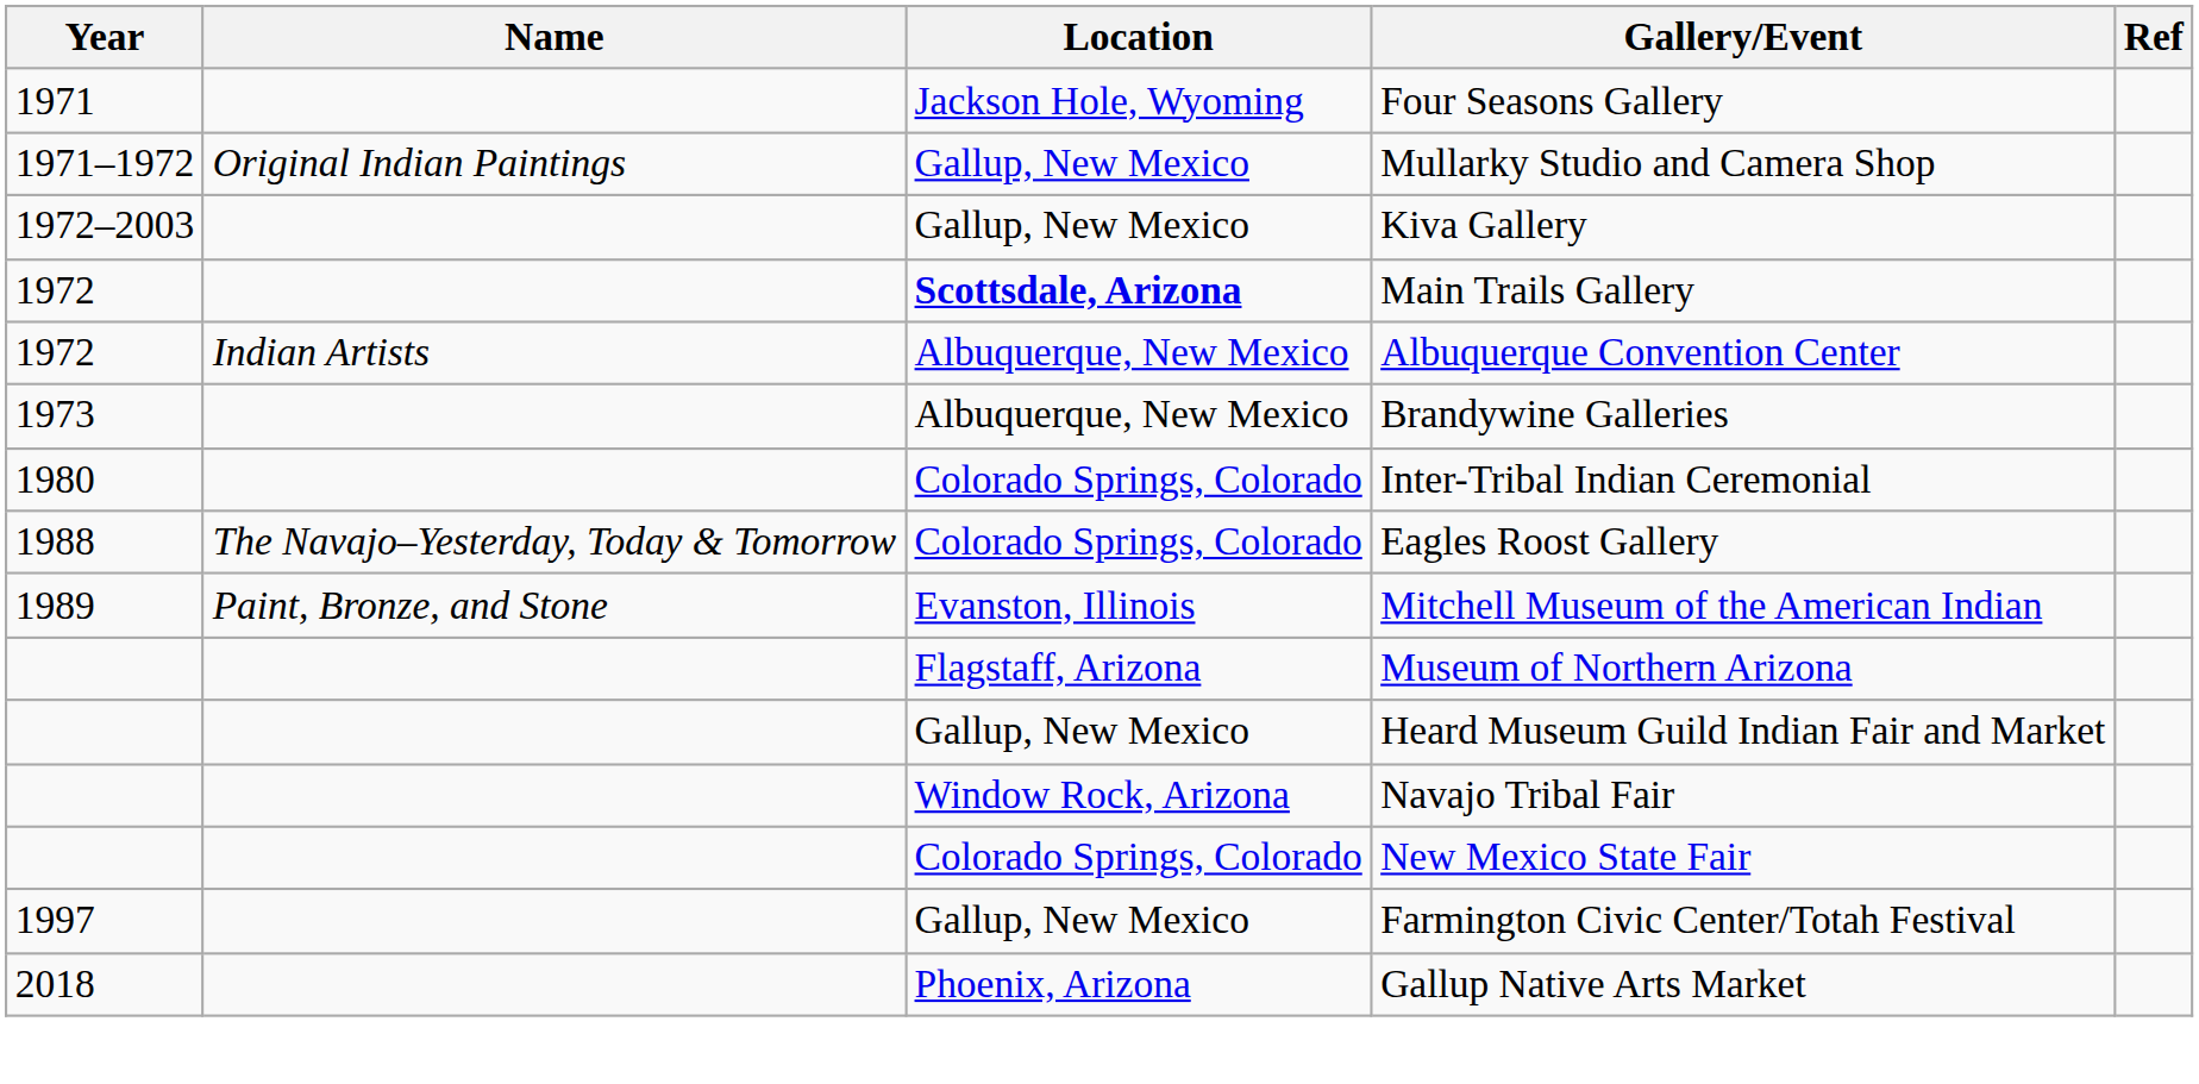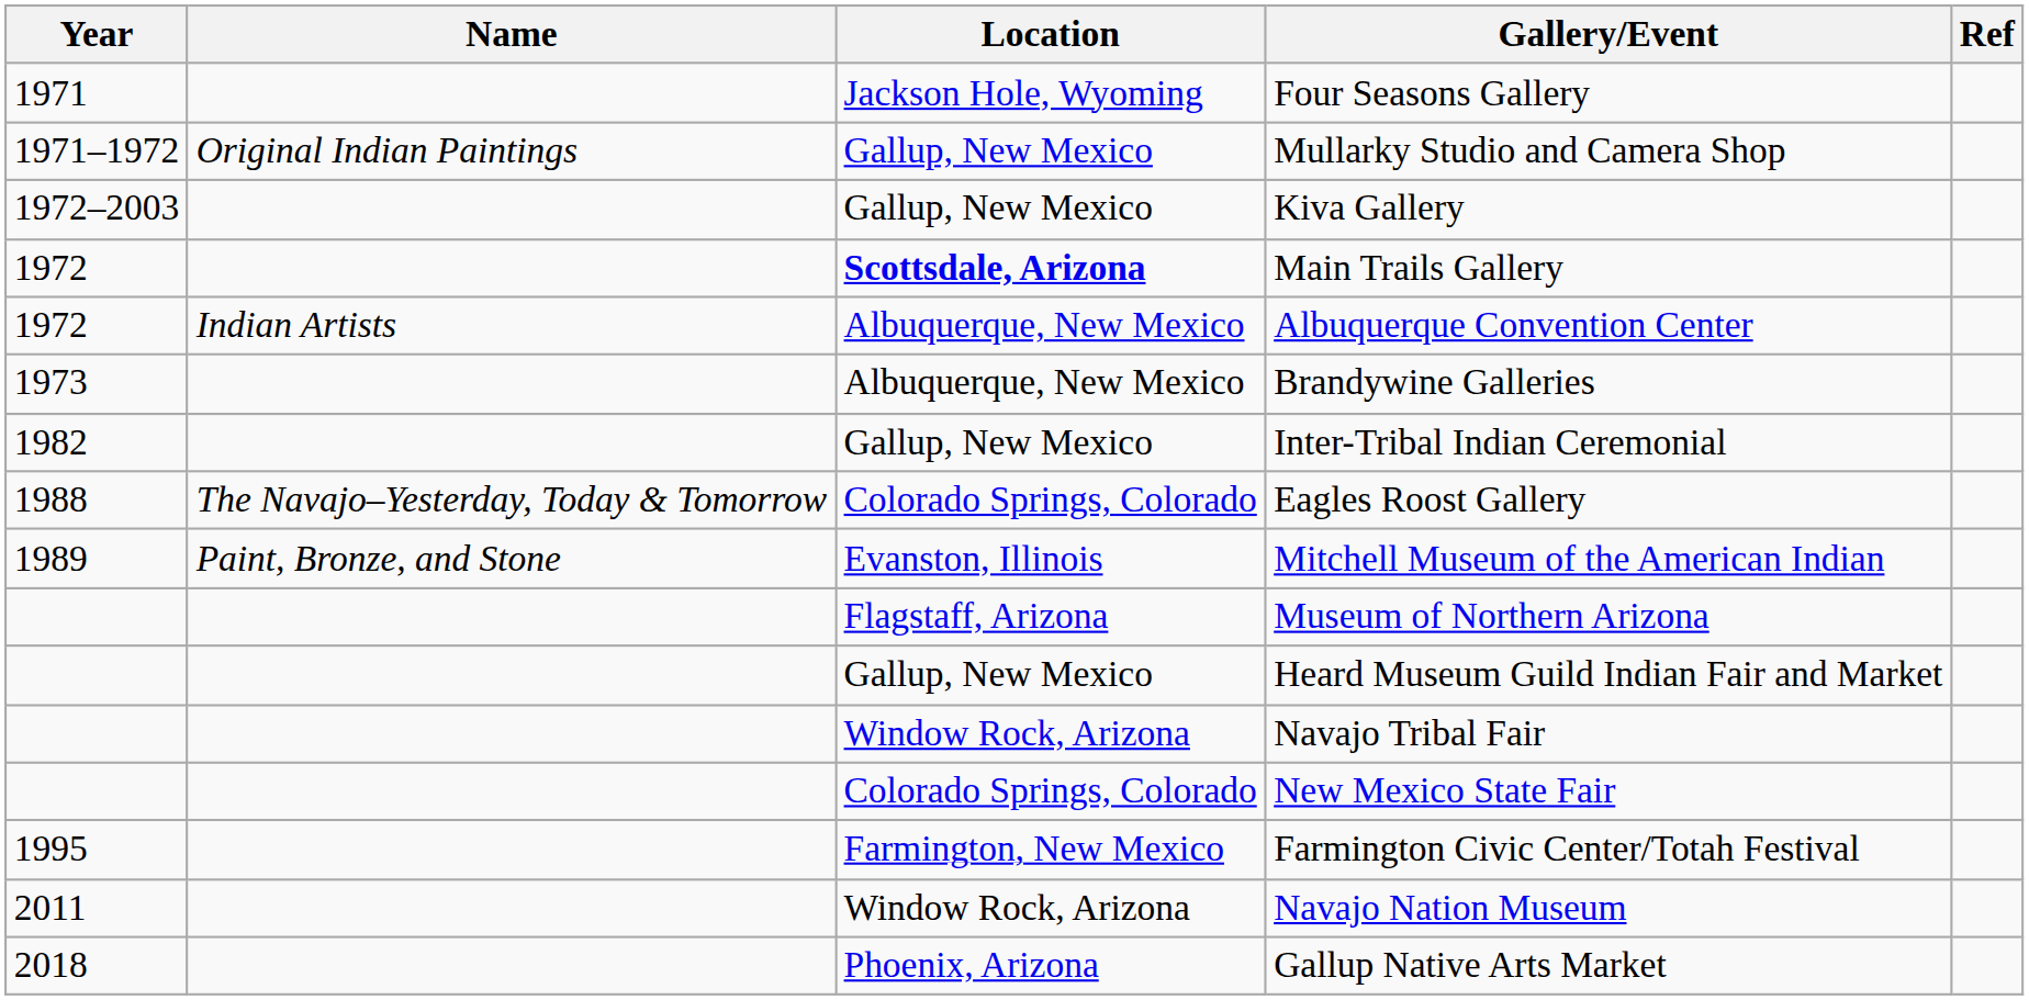Inter-Tribal Indian Ceremonial | Year: 1980 -> 1982
Inter-Tribal Indian Ceremonial | Location: Colorado Springs, Colorado -> Gallup, New Mexico
Farmington Civic Center/Totah Festival | Year: 1997 -> 1995
Farmington Civic Center/Totah Festival | Location: Gallup, New Mexico -> Farmington, New Mexico
+ row: 2011 | Window Rock, Arizona | Navajo Nation Museum
